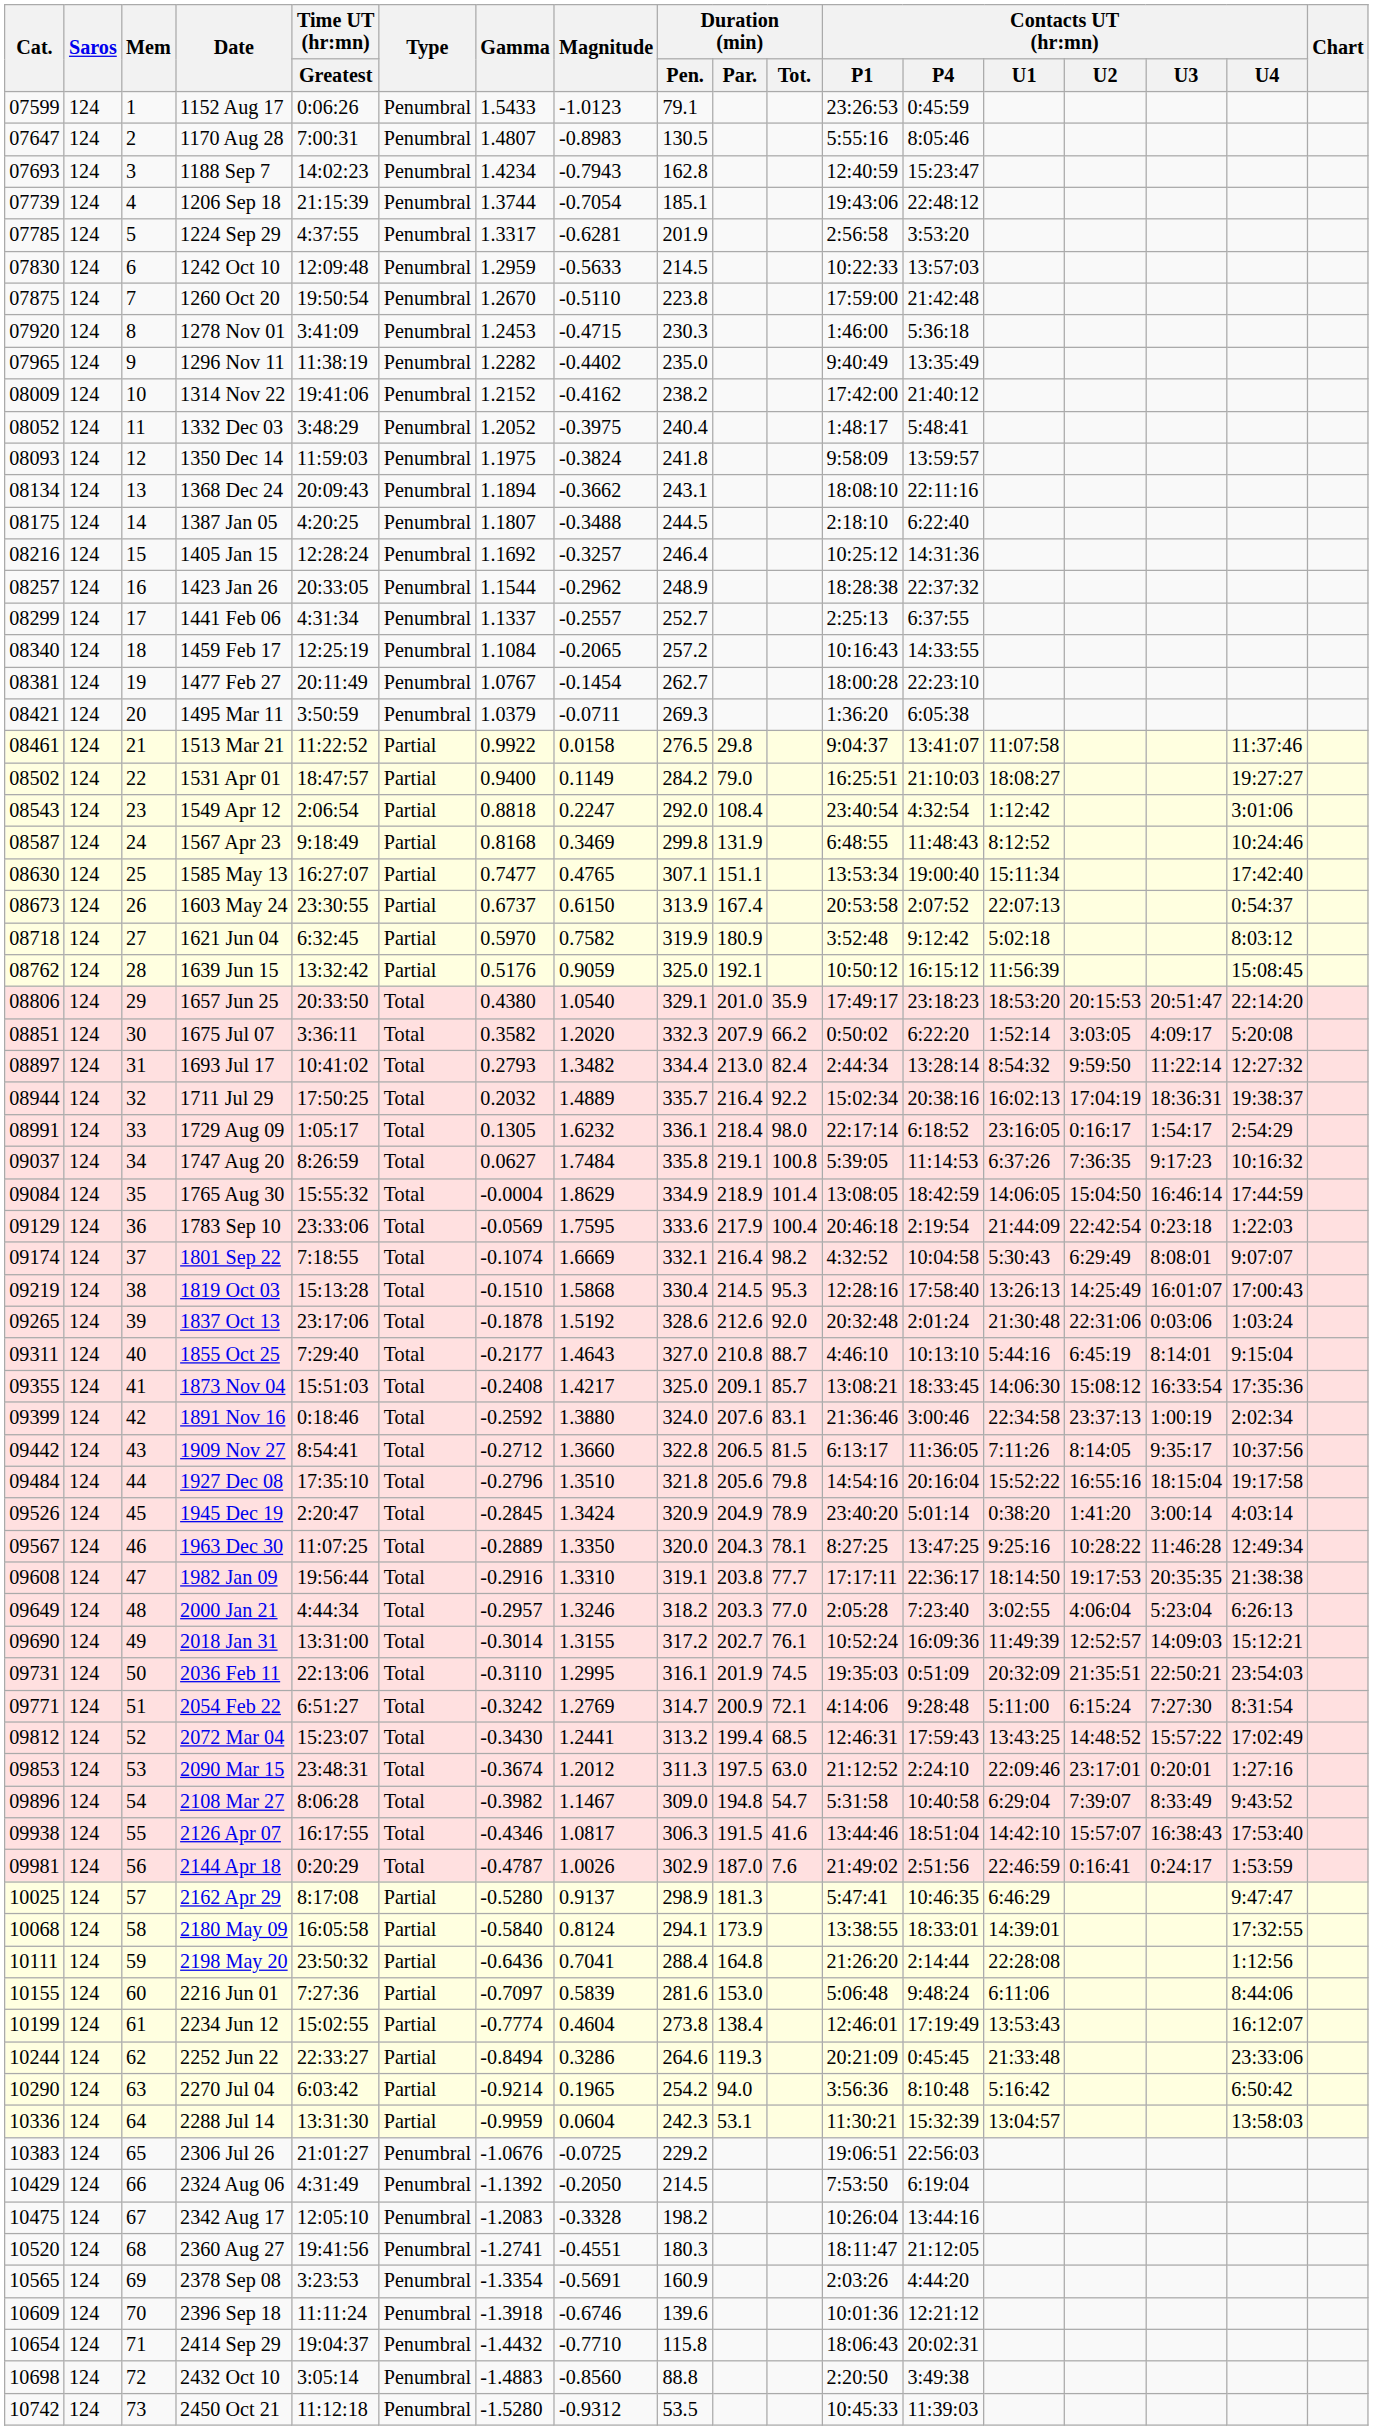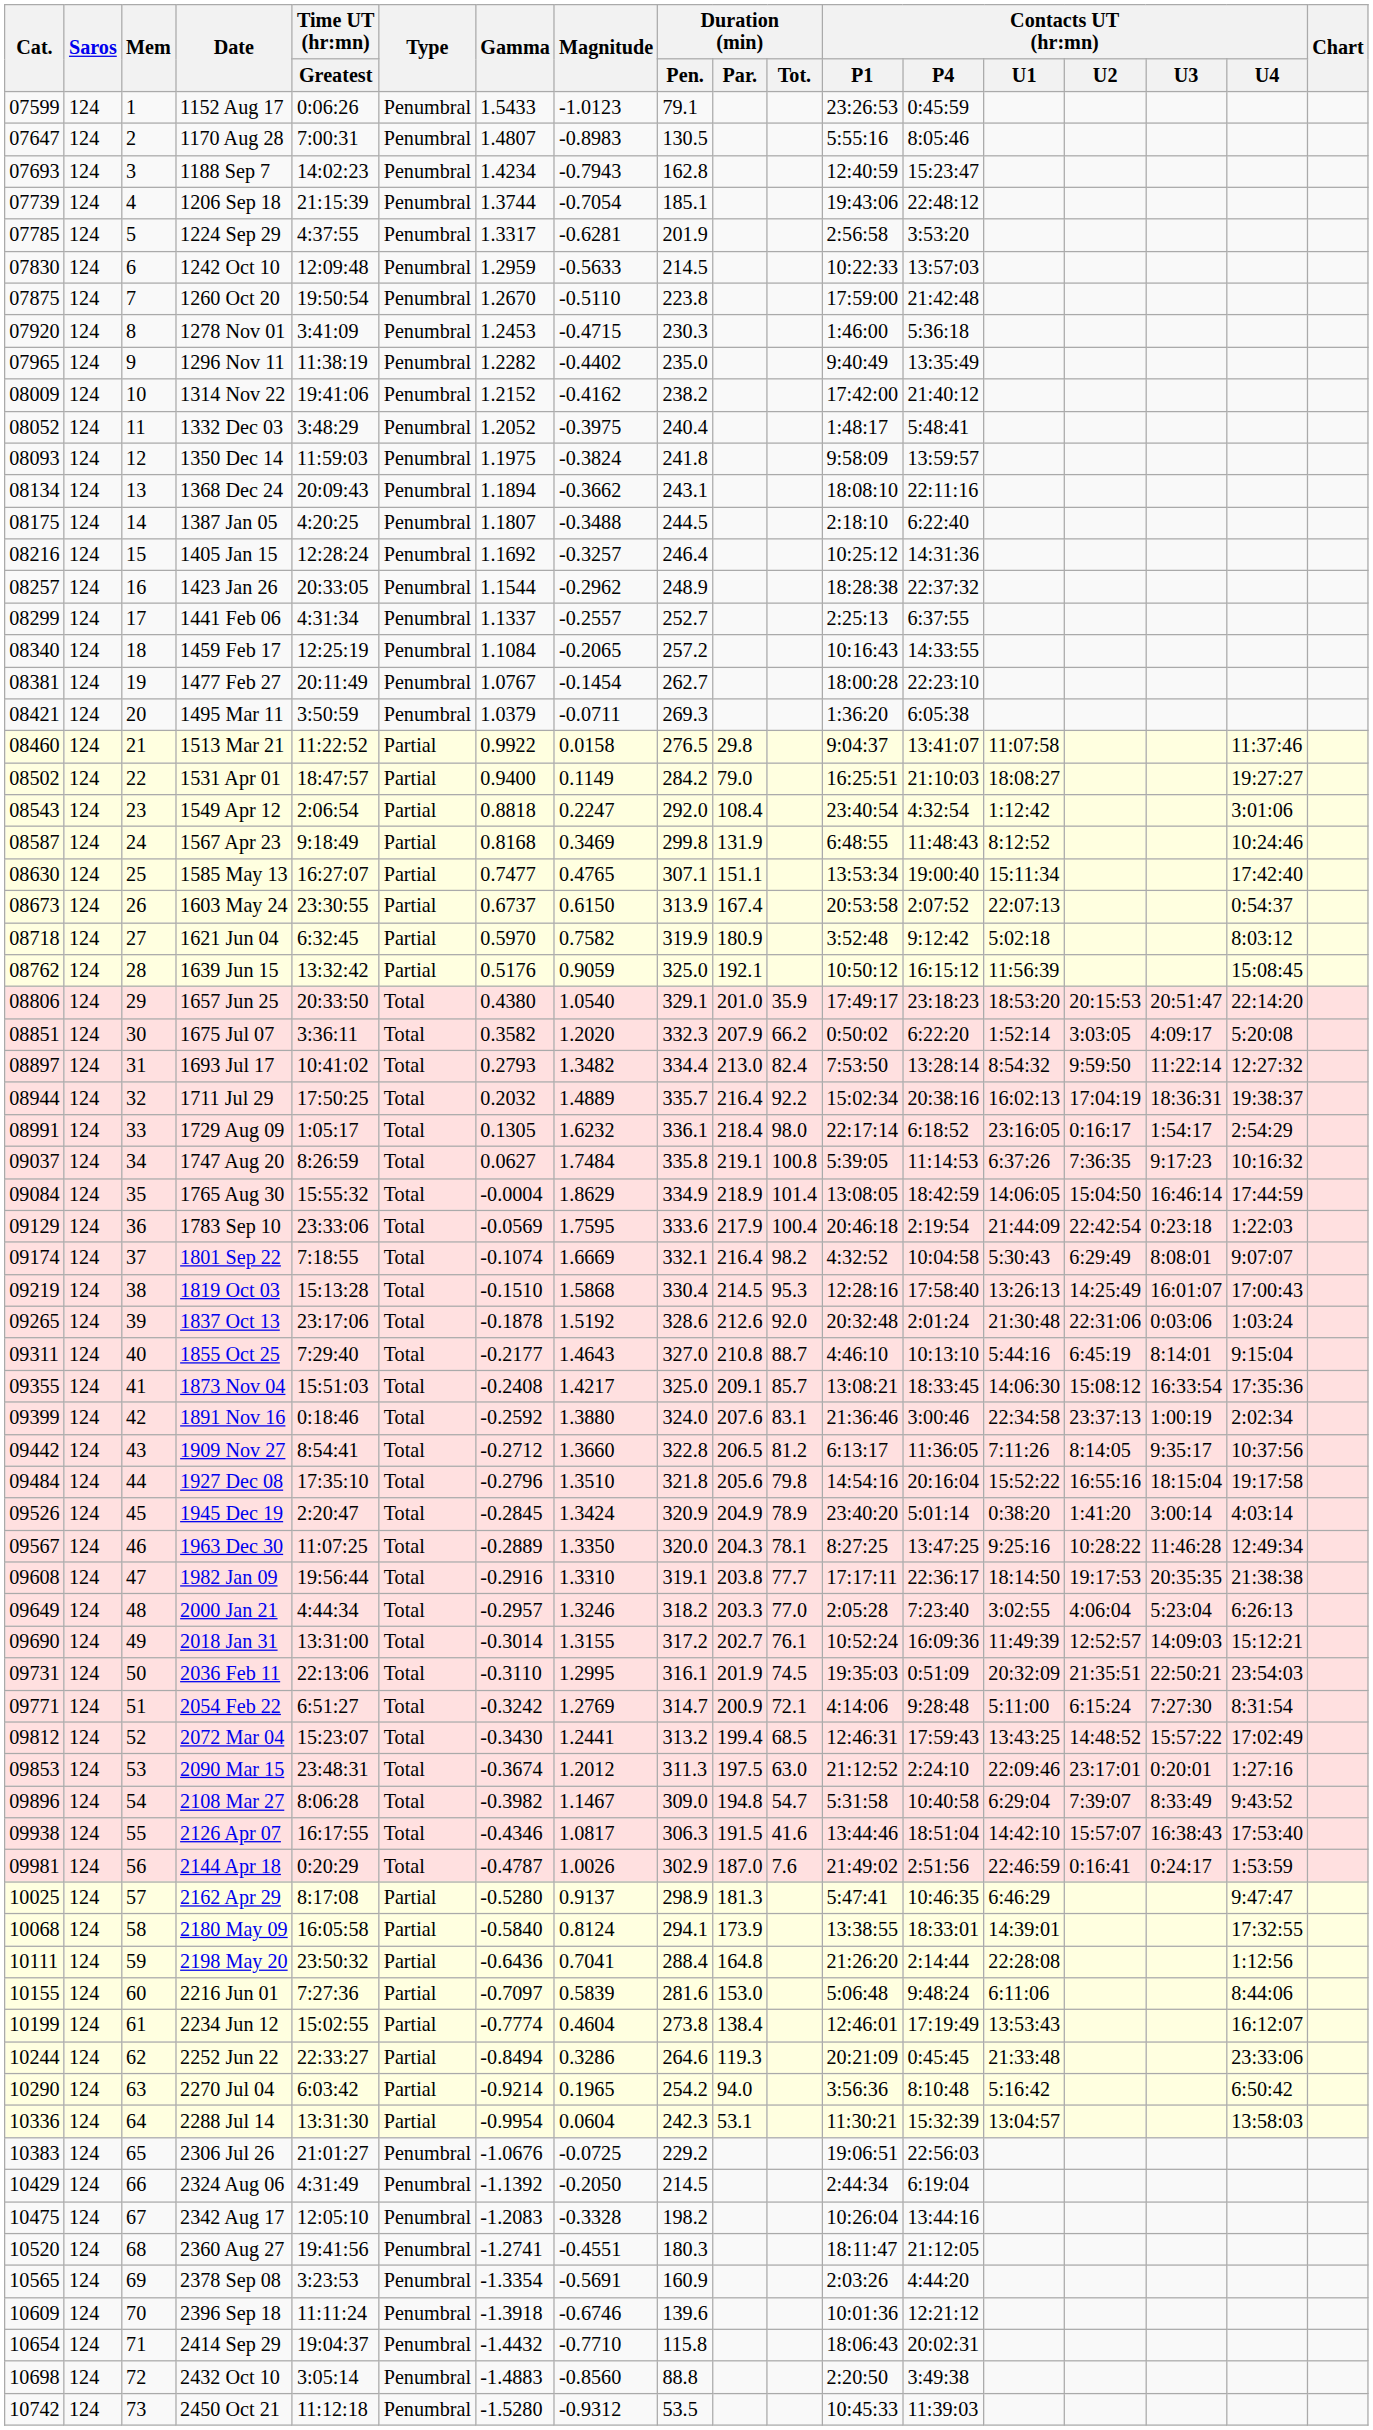1513 Mar 21 | Cat.: 08461 -> 08460
1693 Jul 17 | Contacts UT (hr:mn) / P1: 2:44:34 -> 7:53:50
1909 Nov 27 | Duration (min) / Tot.: 81.5 -> 81.2
2288 Jul 14 | Gamma: -0.9959 -> -0.9954
2324 Aug 06 | Contacts UT (hr:mn) / P1: 7:53:50 -> 2:44:34
